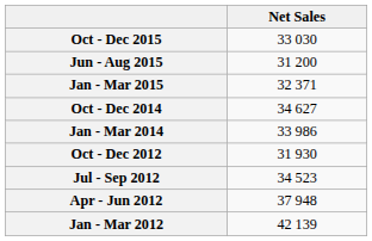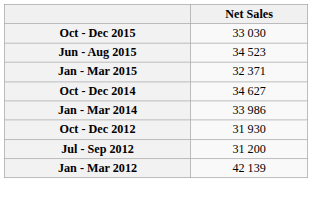Jun - Aug 2015 | Net Sales: 31 200 -> 34 523
Jul - Sep 2012 | Net Sales: 34 523 -> 31 200
- row: Apr - Jun 2012 | 37 948
